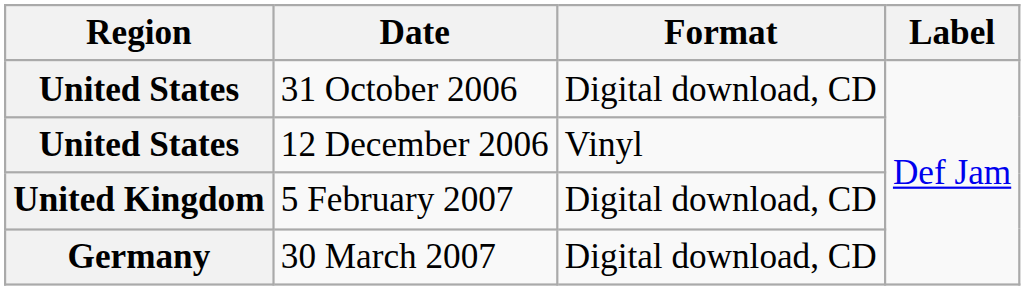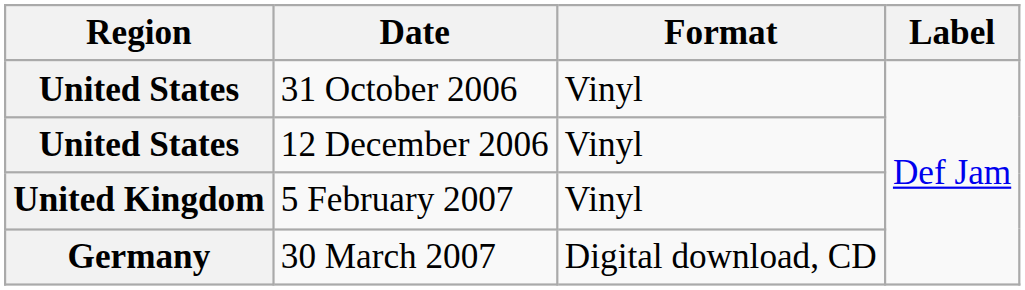31 October 2006 | Format: Digital download, CD -> Vinyl
5 February 2007 | Format: Digital download, CD -> Vinyl
